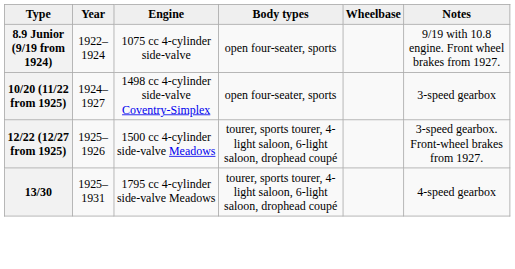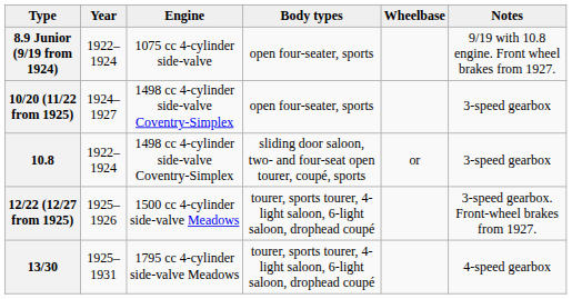+ row: 10.8 | 1922–1924 | 1498 cc 4-cylinder side-valve Coventry-Simplex | sliding door saloon, two- and four-seat open tourer, coupé, sports | or | 3-speed gearbox
